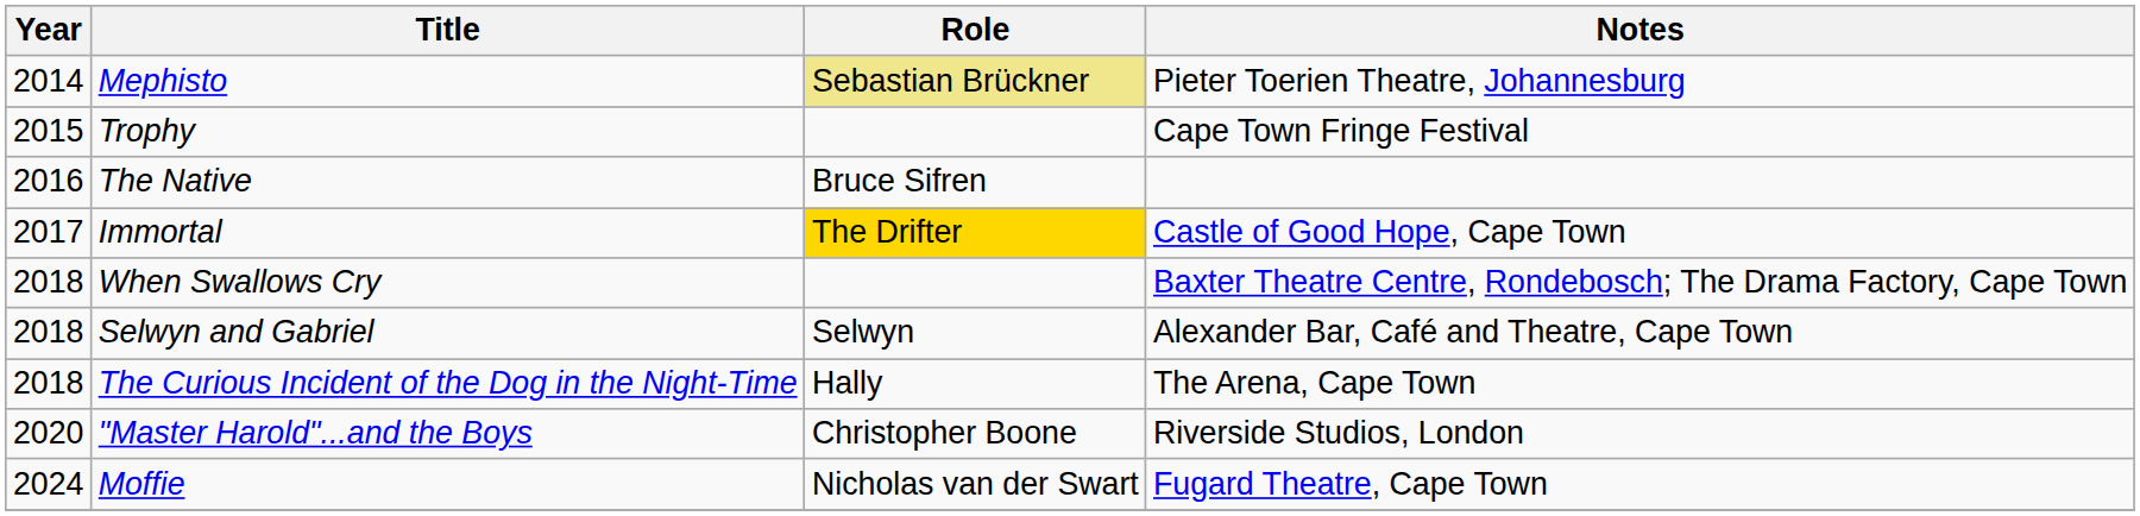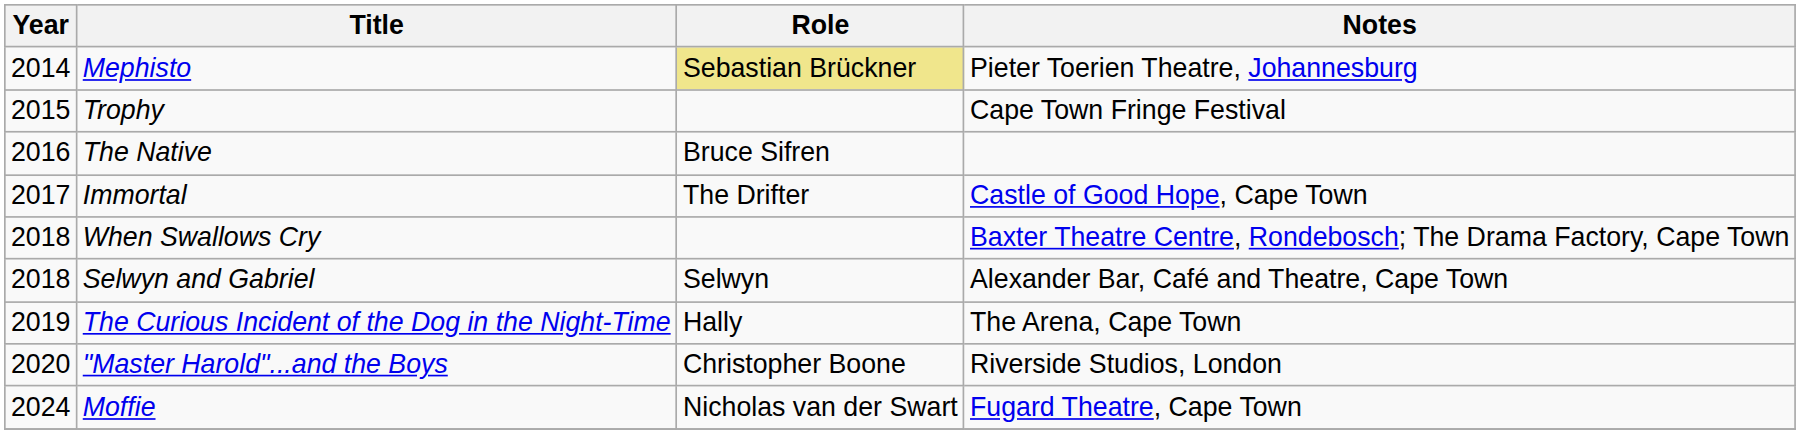Immortal | Role: gold background -> no background
The Curious Incident of the Dog in the Night-Time | Year: 2018 -> 2019
